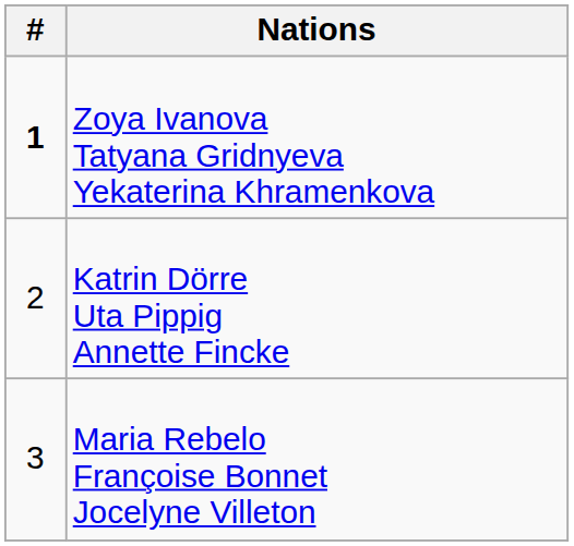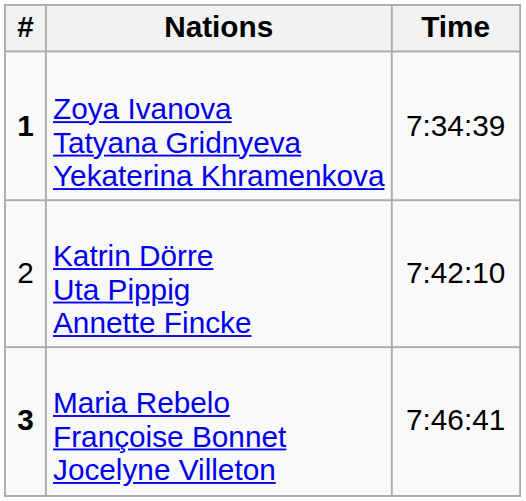+ column: Time | 7:34:39 | 7:42:10 | 7:46:41
Maria Rebelo Françoise Bonnet Jocelyne Villeton | #: normal -> bold
